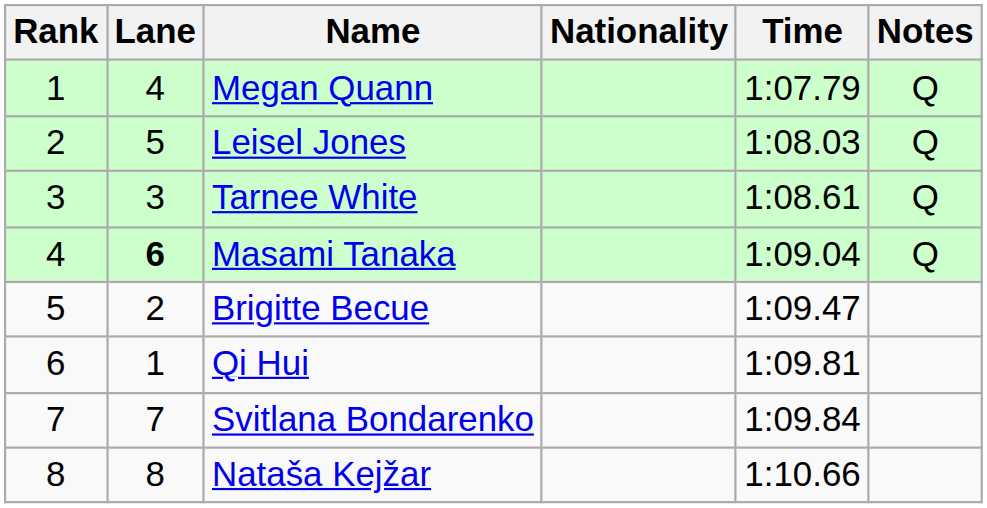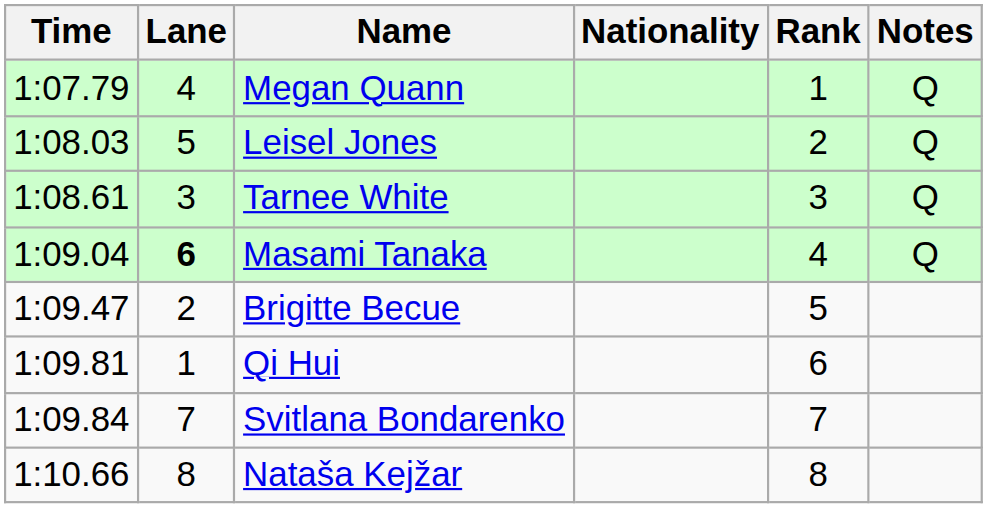columns swapped: Rank <-> Time
